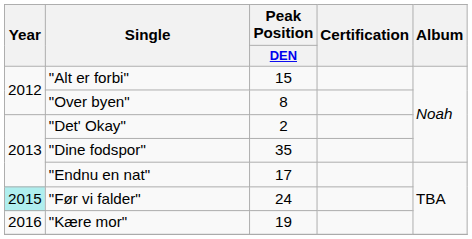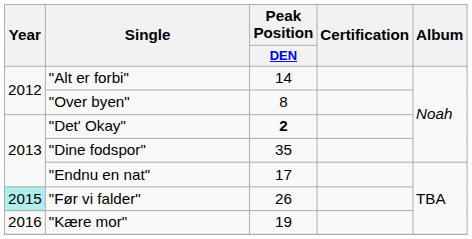"Alt er forbi" | Peak Position / DEN: 15 -> 14
"Det' Okay" | Peak Position / DEN: normal -> bold
"Før vi falder" | Peak Position / DEN: 24 -> 26
